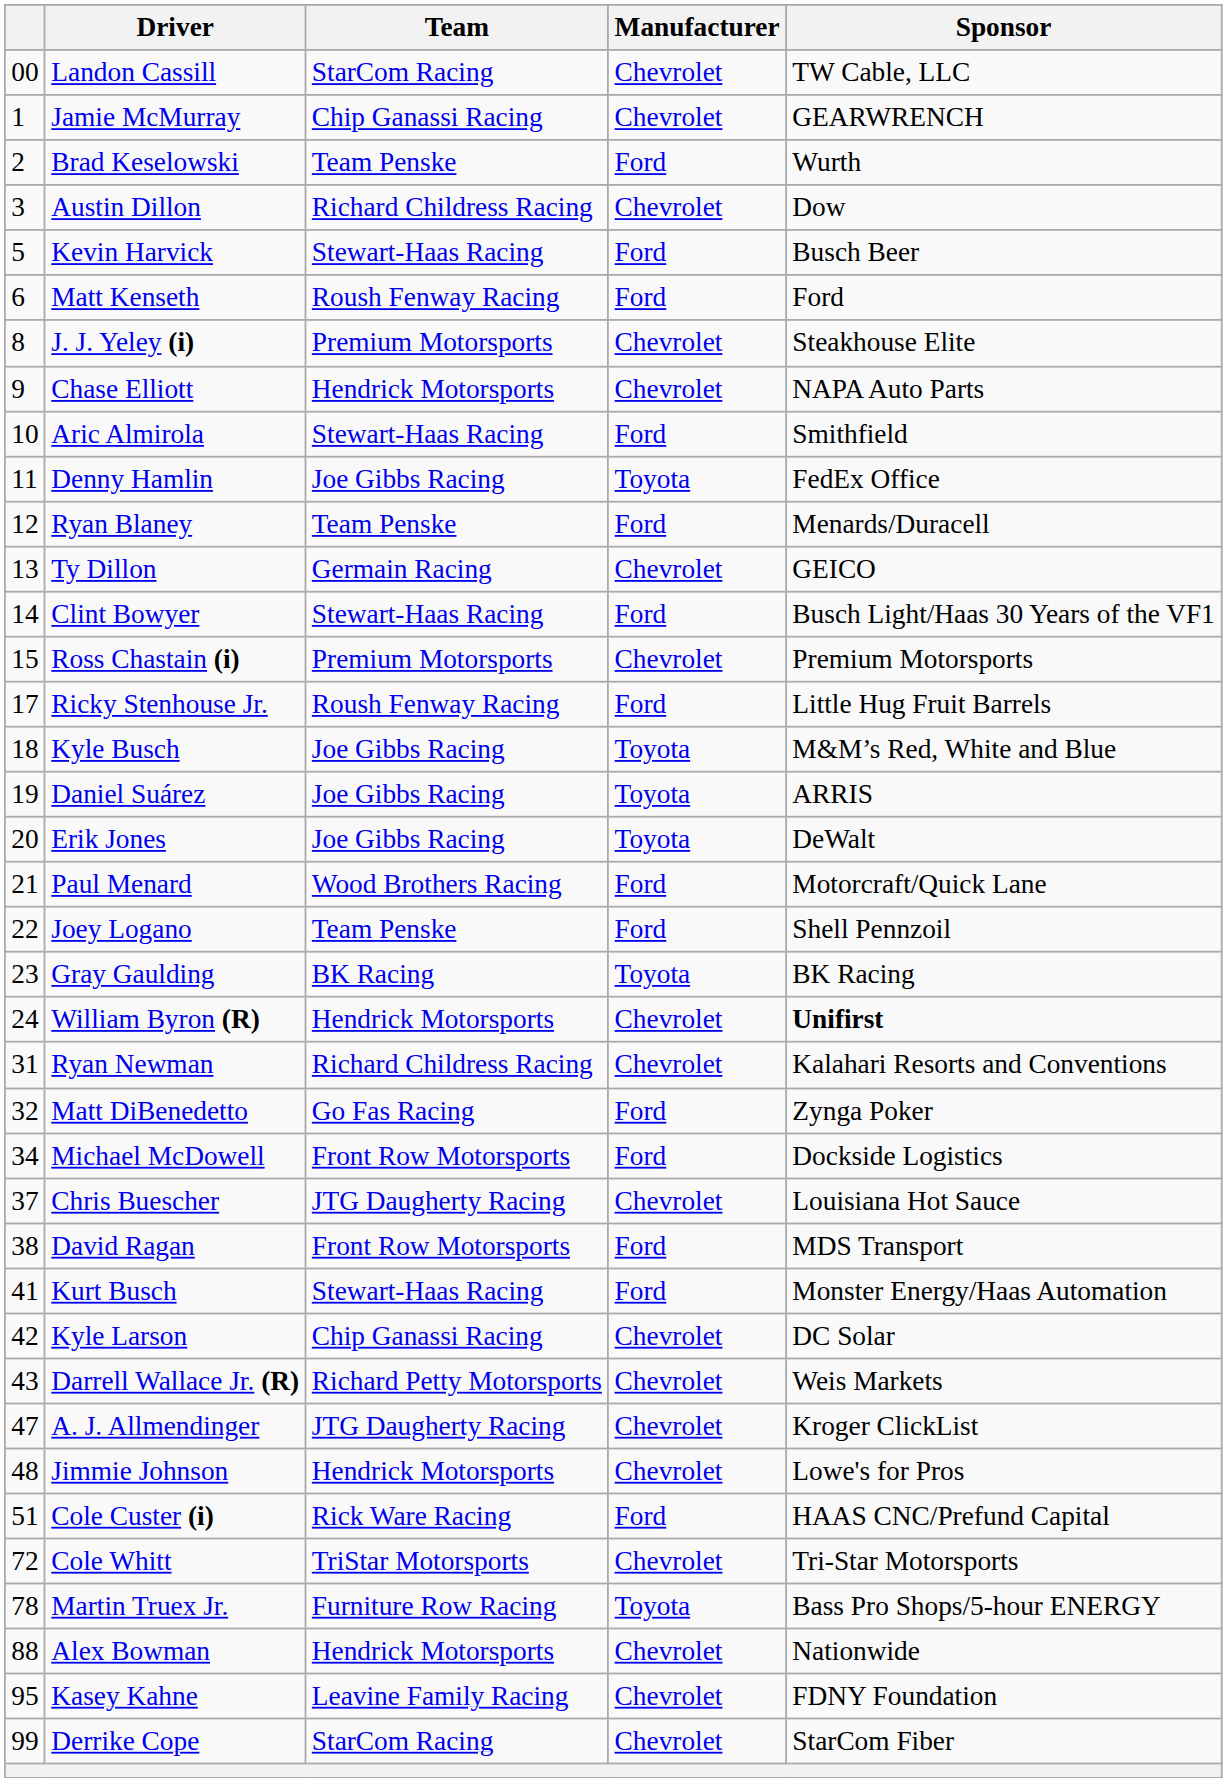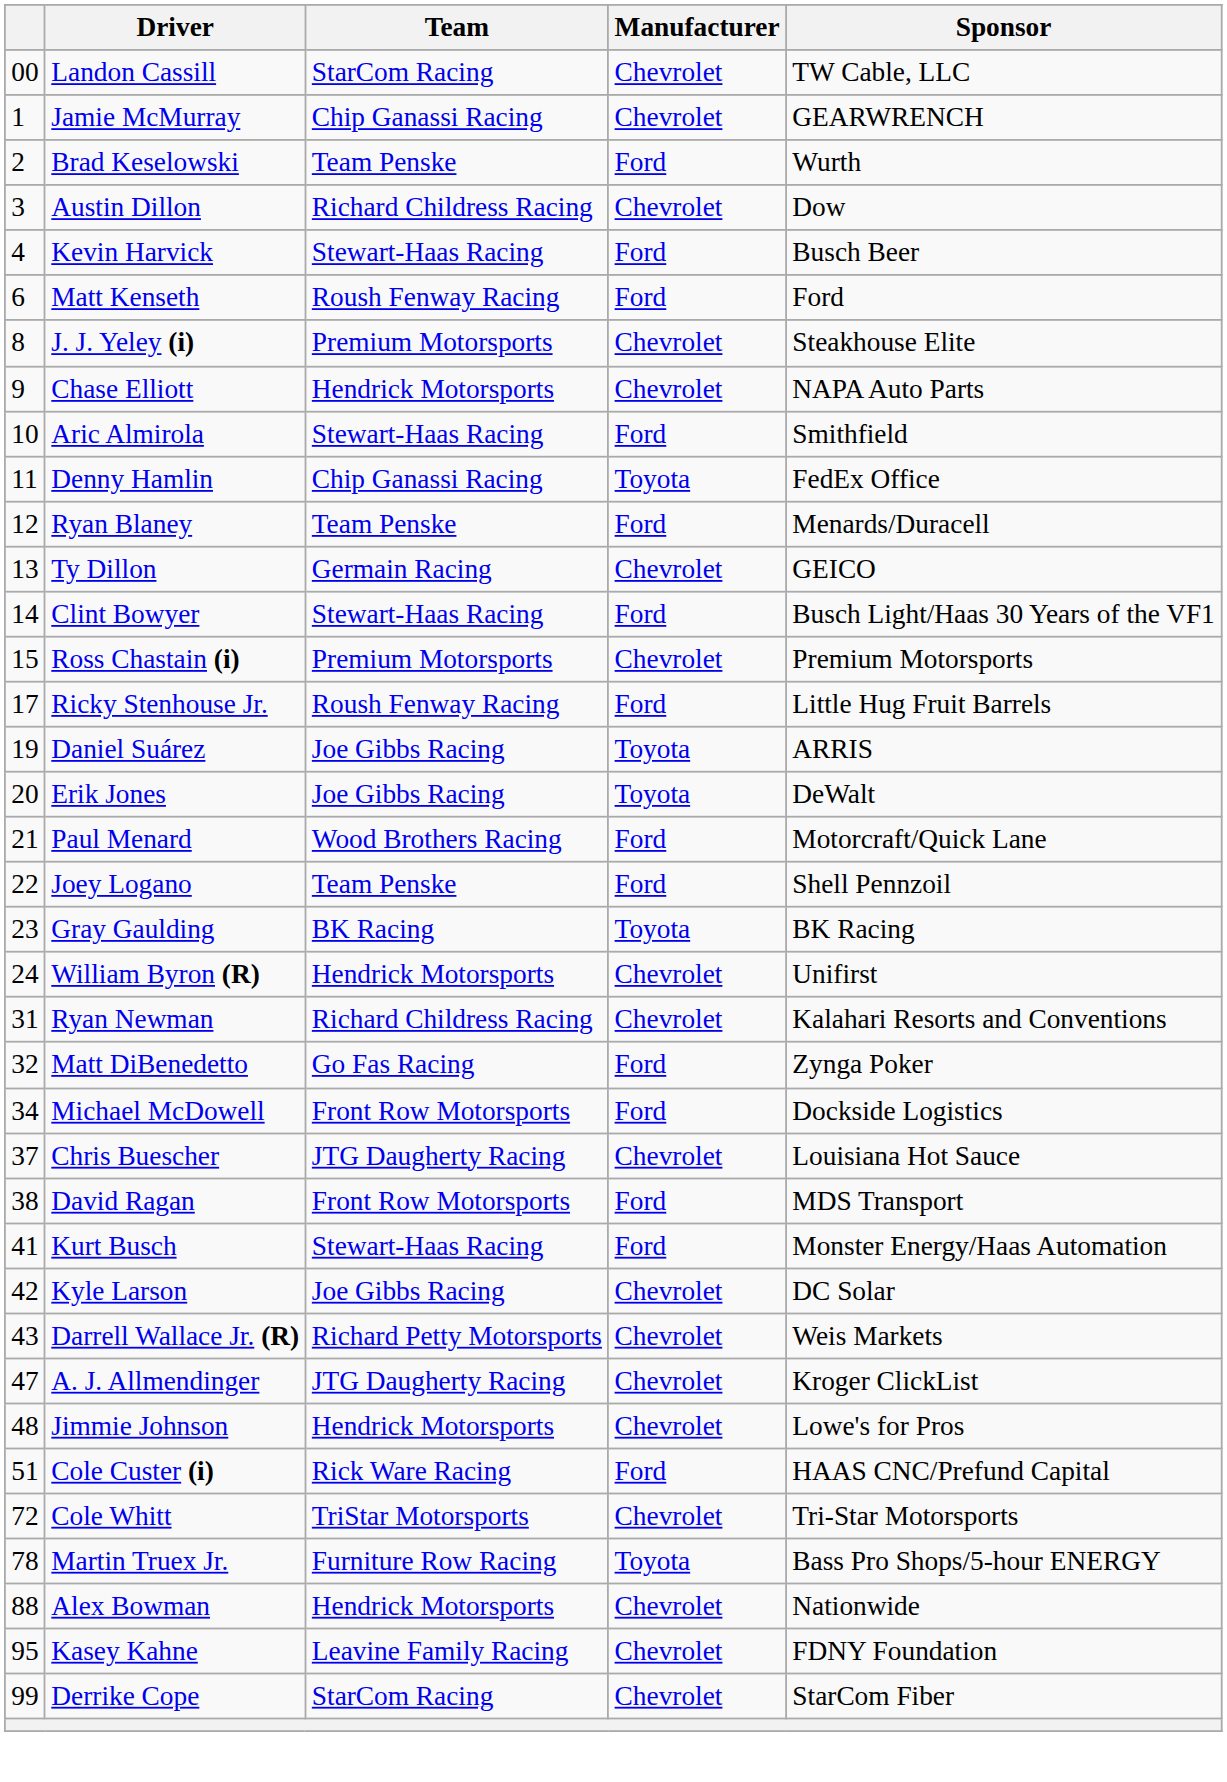Kevin Harvick | column 1: 5 -> 4
Denny Hamlin | Team: Joe Gibbs Racing -> Chip Ganassi Racing
- row: 18 | Kyle Busch | Joe Gibbs Racing | Toyota | M&M’s Red, White and Blue
William Byron (R) | Sponsor: bold -> normal
Kyle Larson | Team: Chip Ganassi Racing -> Joe Gibbs Racing
